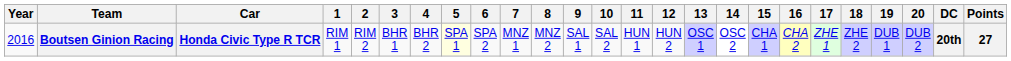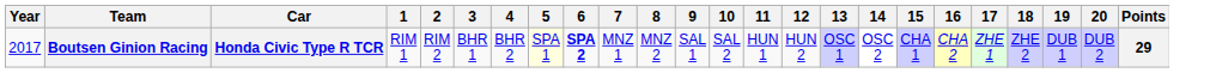- column: DC | 20th
Boutsen Ginion Racing | Year: 2016 -> 2017
Boutsen Ginion Racing | 6: normal -> bold
Boutsen Ginion Racing | Points: 27 -> 29
